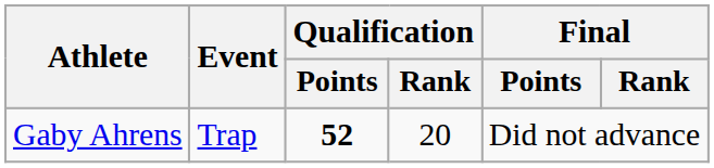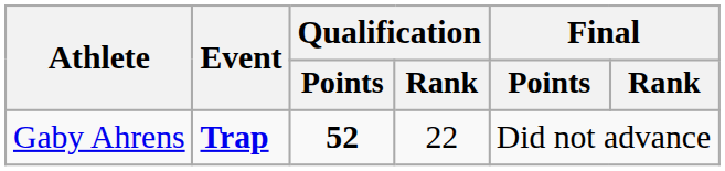Gaby Ahrens | Event: normal -> bold
Gaby Ahrens | Qualification / Rank: 20 -> 22
